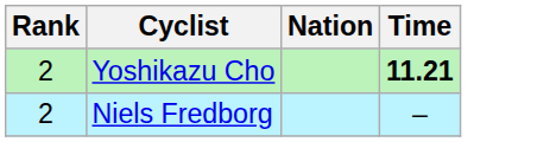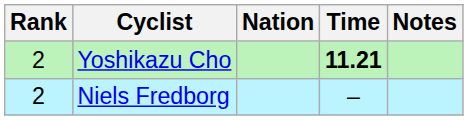+ column: Notes
